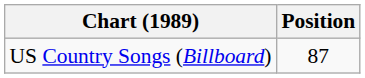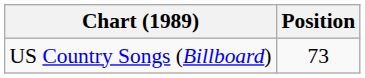US Country Songs (Billboard) | Position: 87 -> 73
